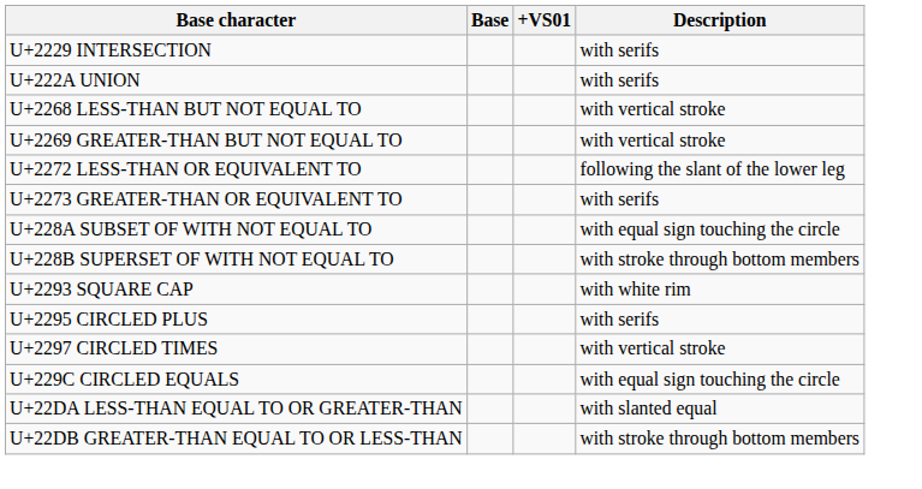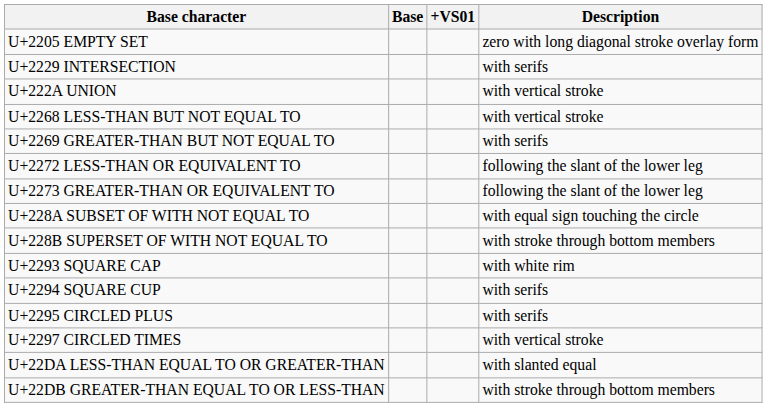+ row: U+2205 EMPTY SET | zero with long diagonal stroke overlay form
U+222A UNION | Description: with serifs -> with vertical stroke
U+2269 GREATER-THAN BUT NOT EQUAL TO | Description: with vertical stroke -> with serifs
U+2273 GREATER-THAN OR EQUIVALENT TO | Description: with serifs -> following the slant of the lower leg
+ row: U+2294 SQUARE CUP | with serifs
- row: U+229C CIRCLED EQUALS | with equal sign touching the circle
